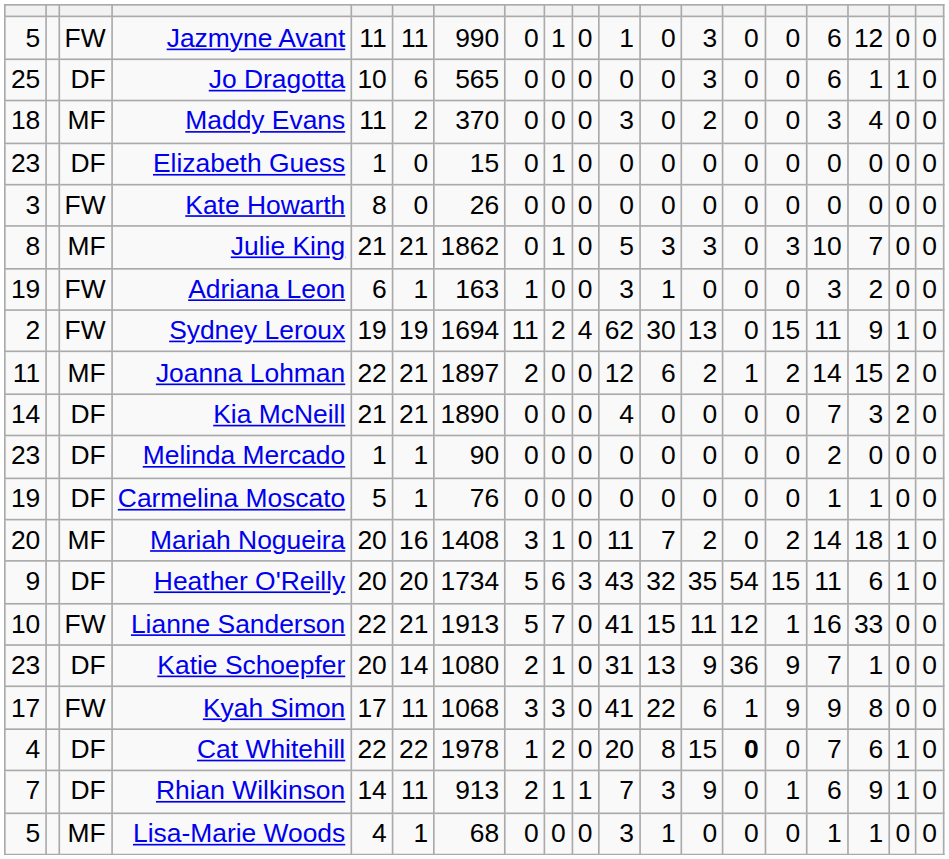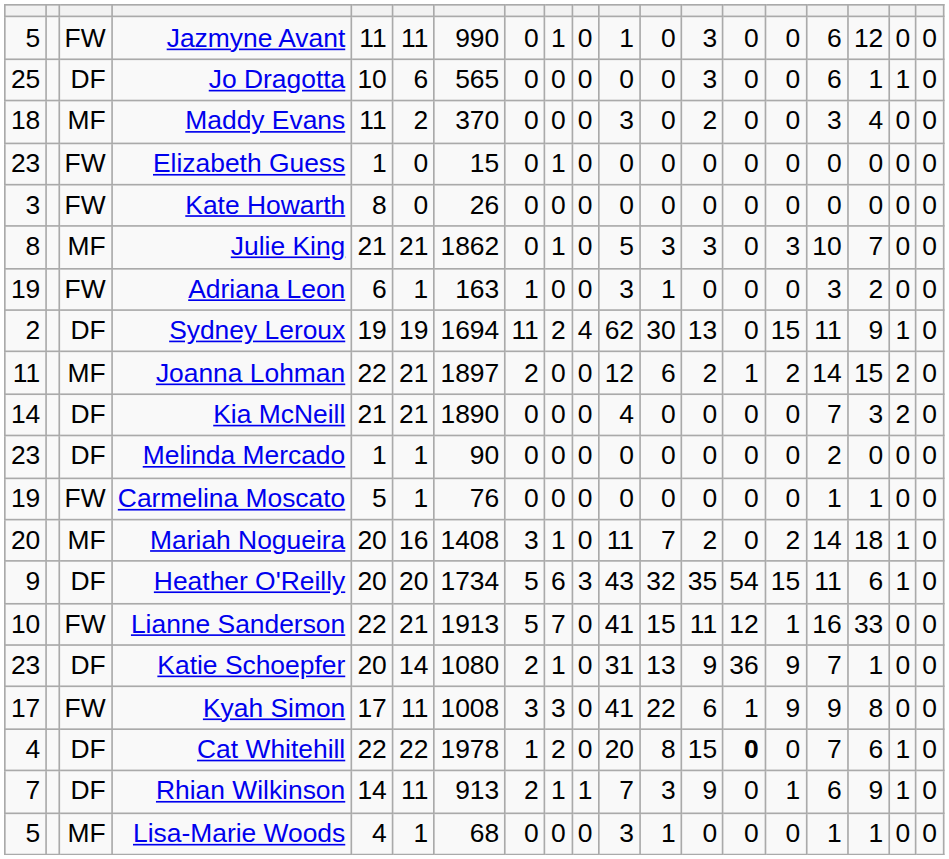Elizabeth Guess | column 3: DF -> FW
Sydney Leroux | column 3: FW -> DF
Carmelina Moscato | column 3: DF -> FW
Kyah Simon | column 7: 1068 -> 1008
